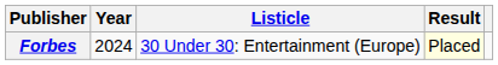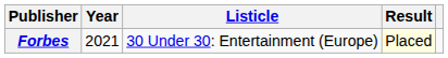Forbes | Year: 2024 -> 2021
